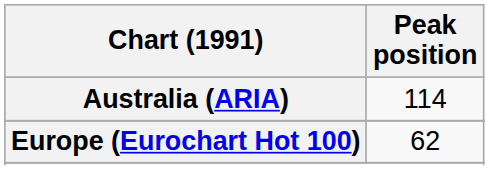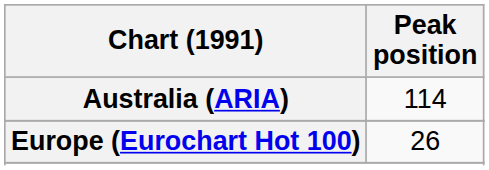Europe (Eurochart Hot 100) | Peak position: 62 -> 26
